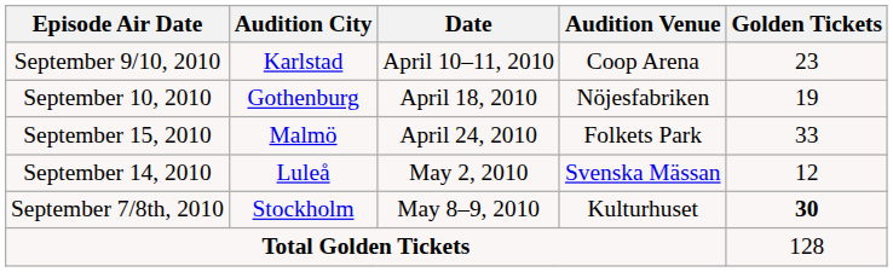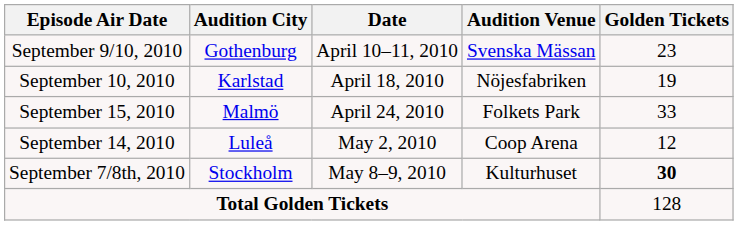September 9/10, 2010 | Audition City: Karlstad -> Gothenburg
September 9/10, 2010 | Audition Venue: Coop Arena -> Svenska Mässan
September 10, 2010 | Audition City: Gothenburg -> Karlstad
September 14, 2010 | Audition Venue: Svenska Mässan -> Coop Arena
